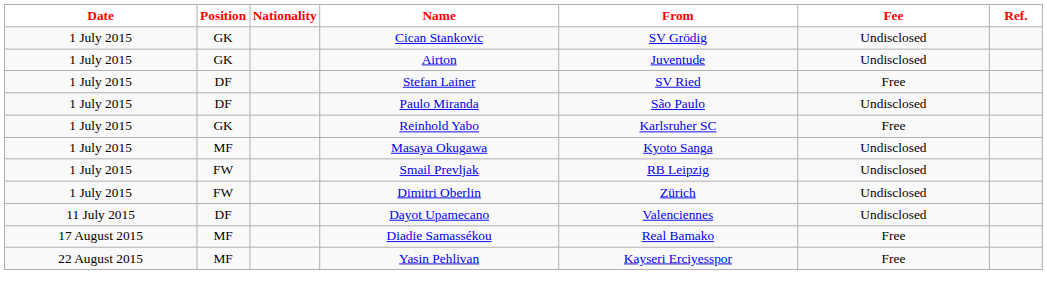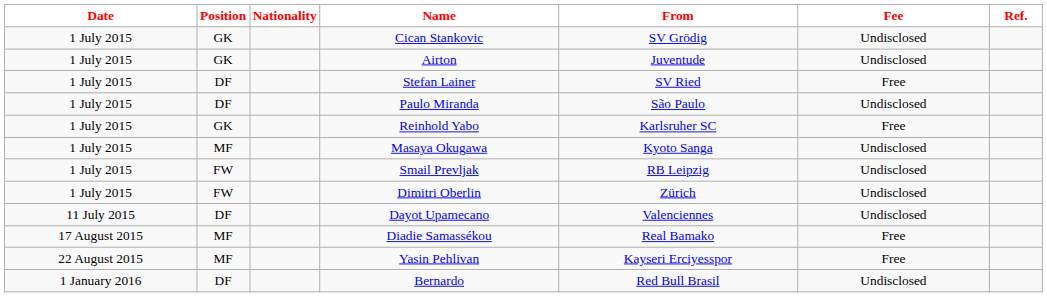+ row: 1 January 2016 | DF | Bernardo | Red Bull Brasil | Undisclosed
